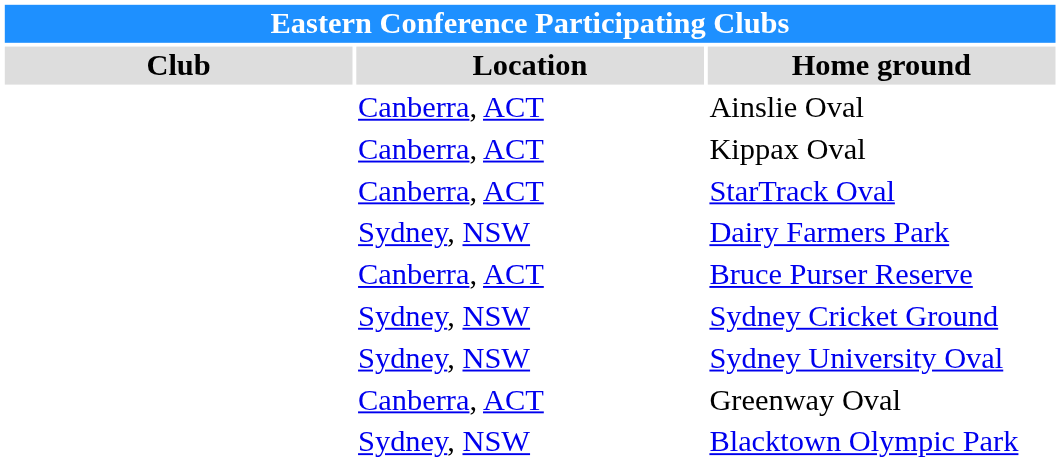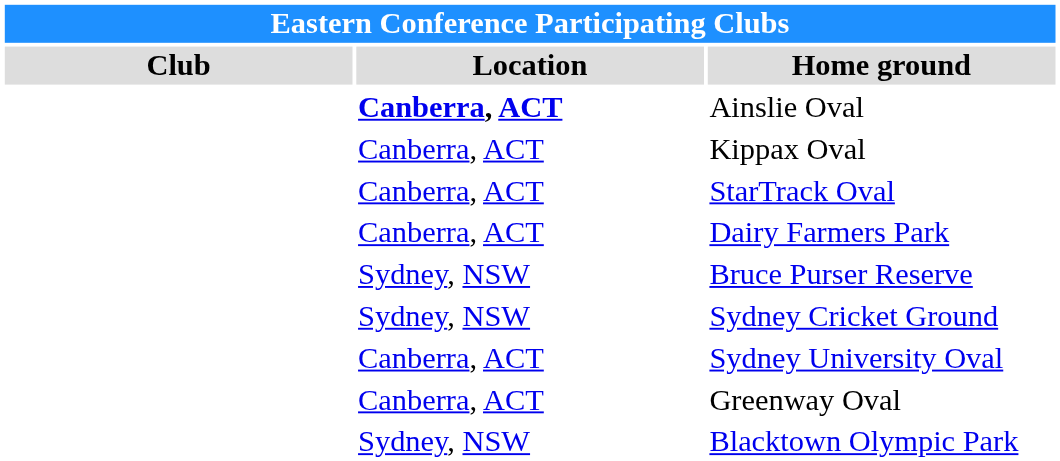Ainslie Oval | Location: normal -> bold
Dairy Farmers Park | Location: Sydney, NSW -> Canberra, ACT
Bruce Purser Reserve | Location: Canberra, ACT -> Sydney, NSW
Sydney University Oval | Location: Sydney, NSW -> Canberra, ACT
